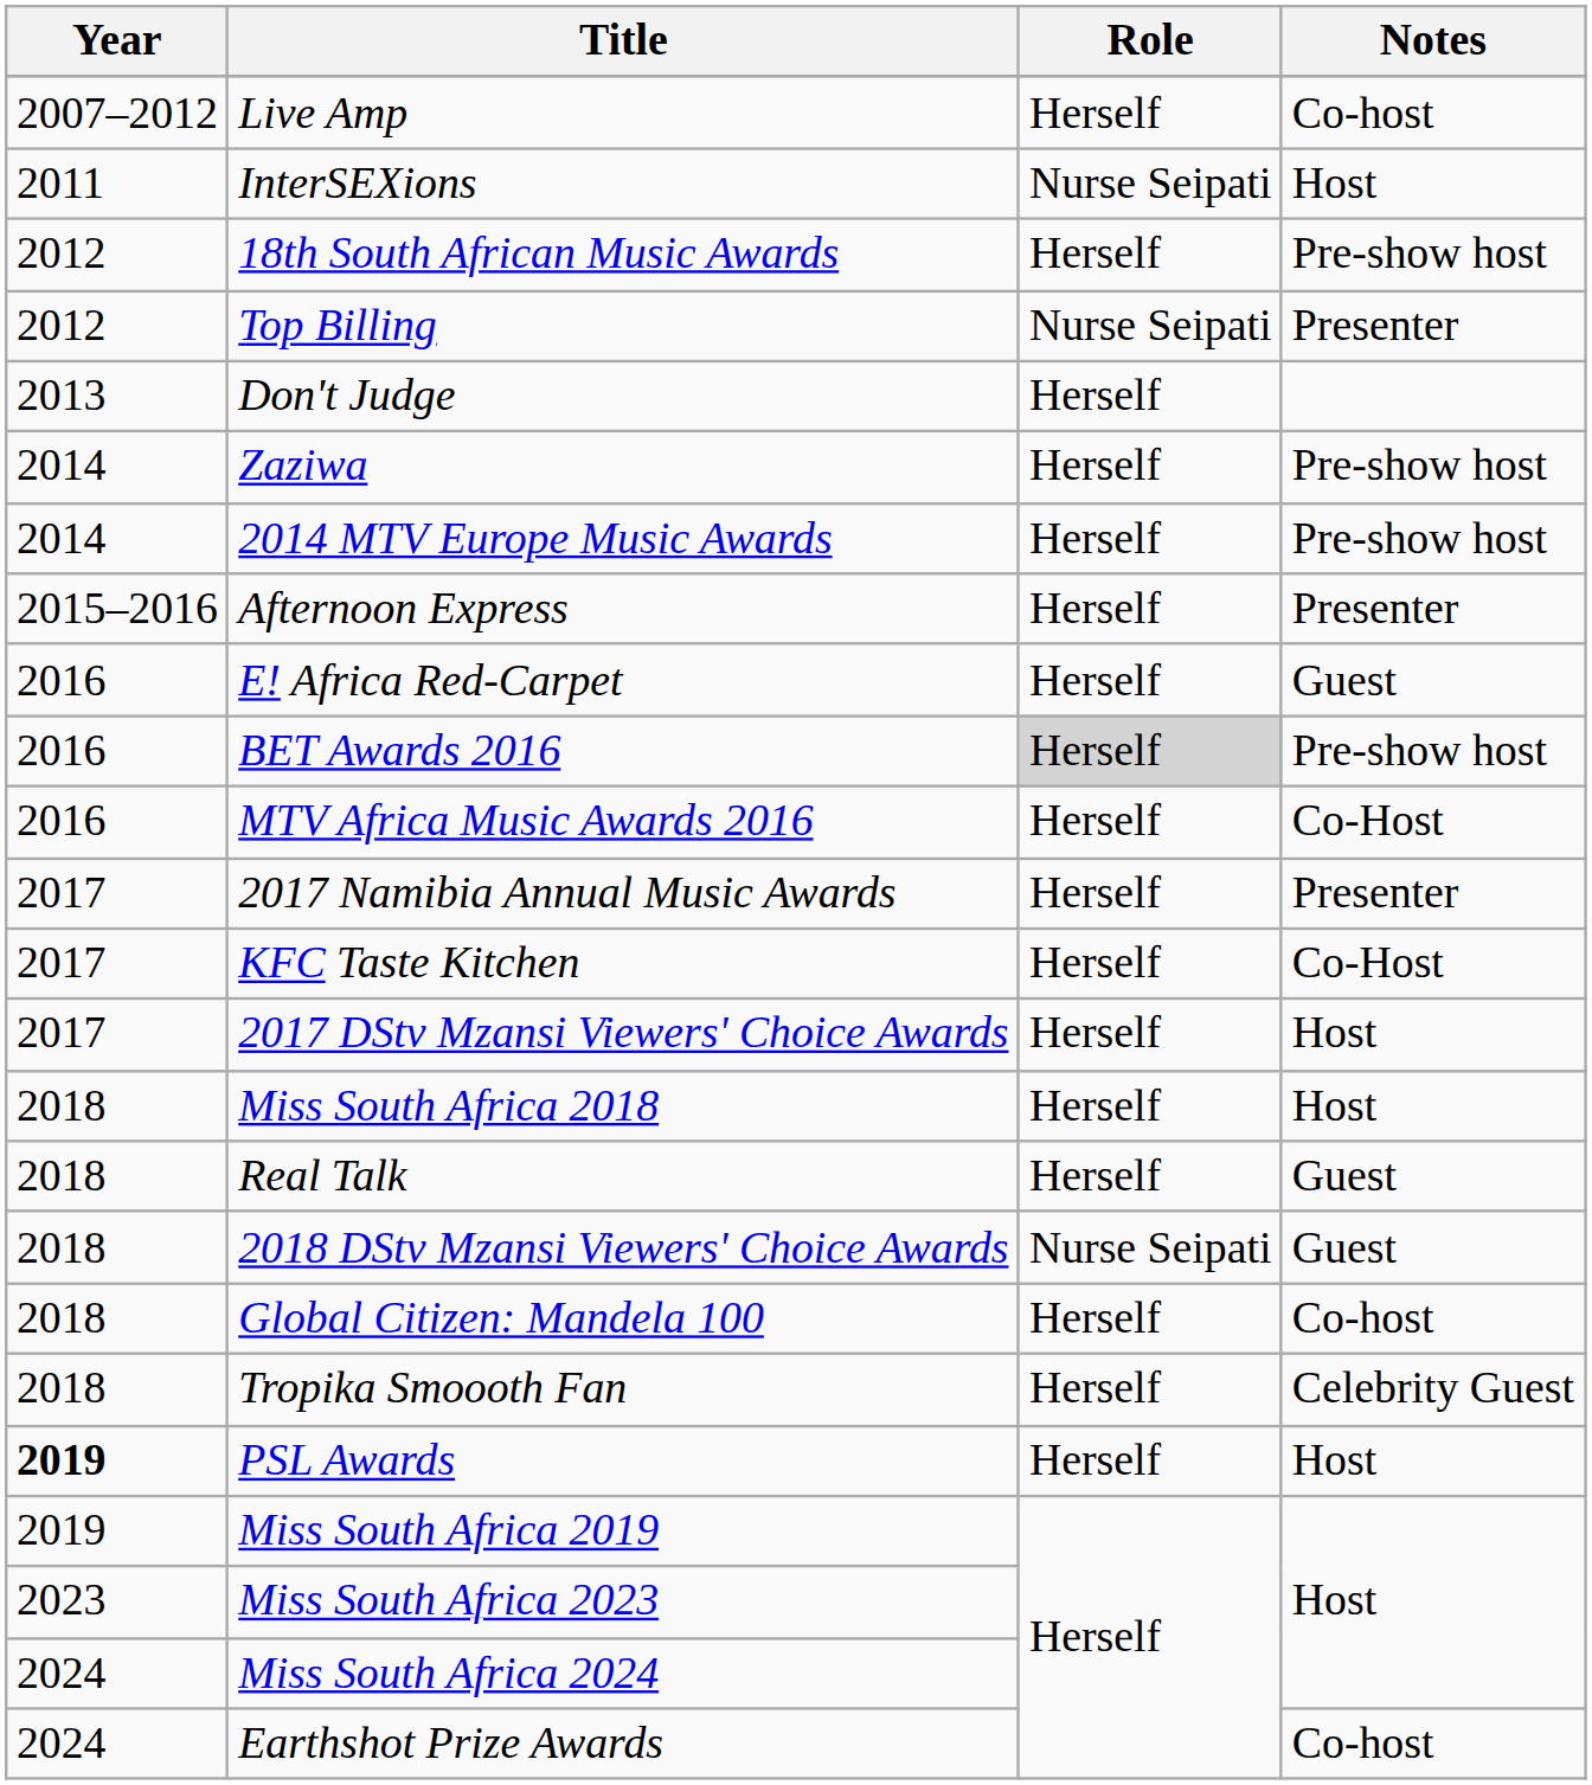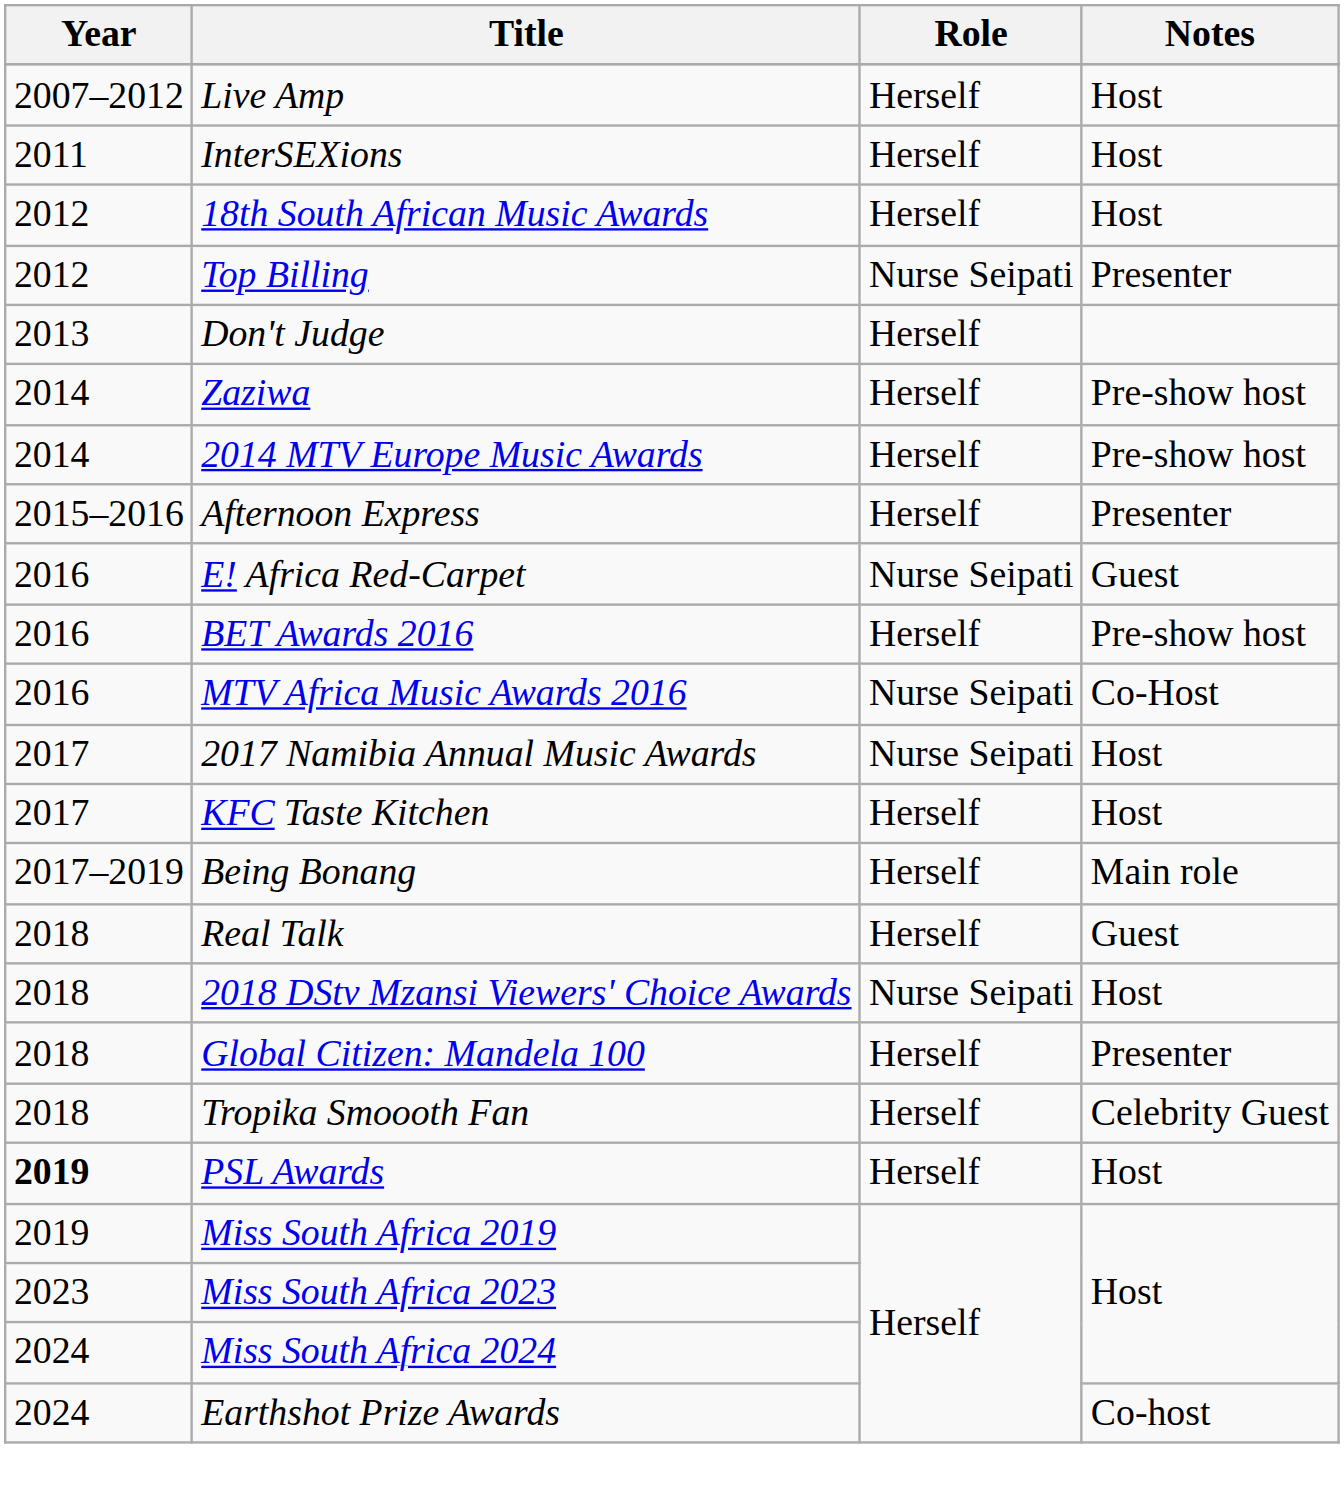Live Amp | Notes: Co-host -> Host
InterSEXions | Role: Nurse Seipati -> Herself
18th South African Music Awards | Notes: Pre-show host -> Host
E! Africa Red-Carpet | Role: Herself -> Nurse Seipati
BET Awards 2016 | Role: lightgrey background -> no background
MTV Africa Music Awards 2016 | Role: Herself -> Nurse Seipati
2017 Namibia Annual Music Awards | Role: Herself -> Nurse Seipati
2017 Namibia Annual Music Awards | Notes: Presenter -> Host
KFC Taste Kitchen | Notes: Co-Host -> Host
+ row: 2017–2019 | Being Bonang | Herself | Main role
- row: 2017 | 2017 DStv Mzansi Viewers' Choice Awards | Herself | Host
- row: 2018 | Miss South Africa 2018 | Herself | Host
2018 DStv Mzansi Viewers' Choice Awards | Notes: Guest -> Host
Global Citizen: Mandela 100 | Notes: Co-host -> Presenter
